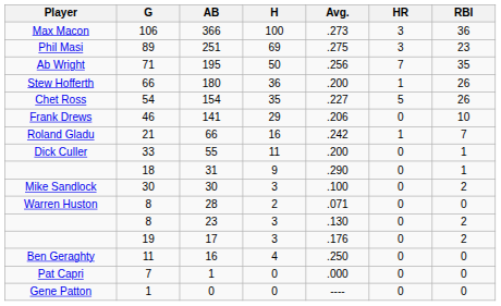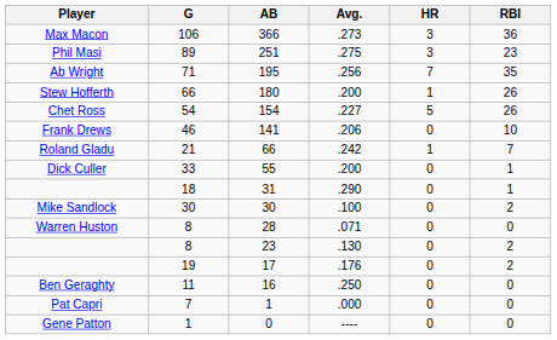- column: H | 100 | 69 | 50 | 36 | 35 | 29 | 16 | 11 | 9 | 3 | 2 | 3 | 3 | 4 | 0 | 0
